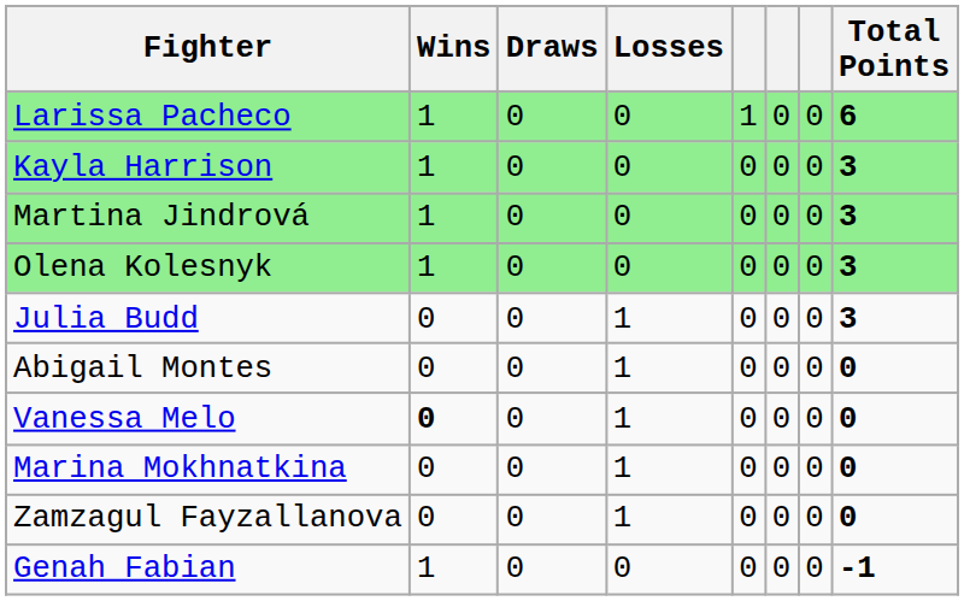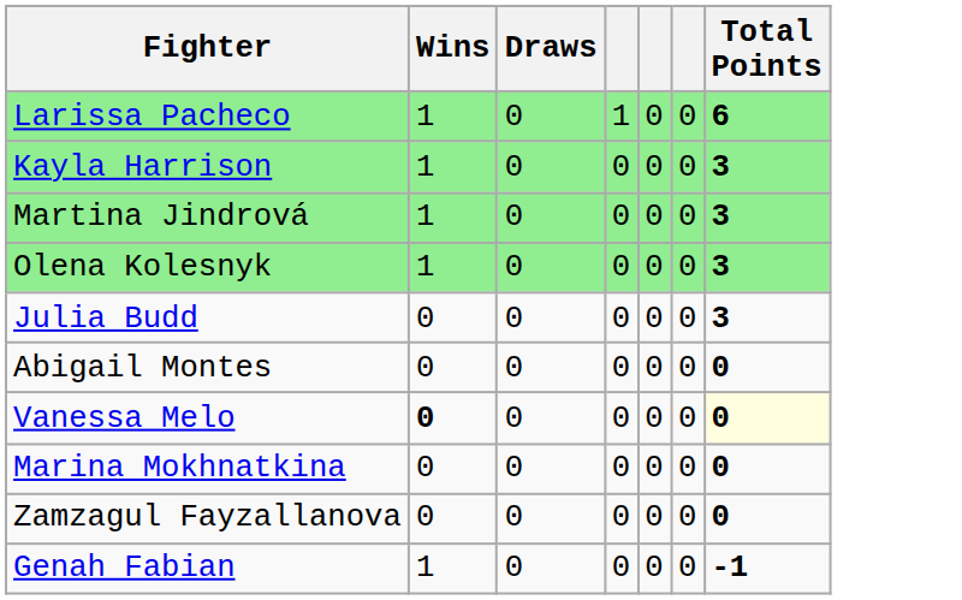- column: Losses | 0 | 0 | 0 | 0 | 1 | 1 | 1 | 1 | 1 | 0
Vanessa Melo | Total Points: no background -> lightyellow background
